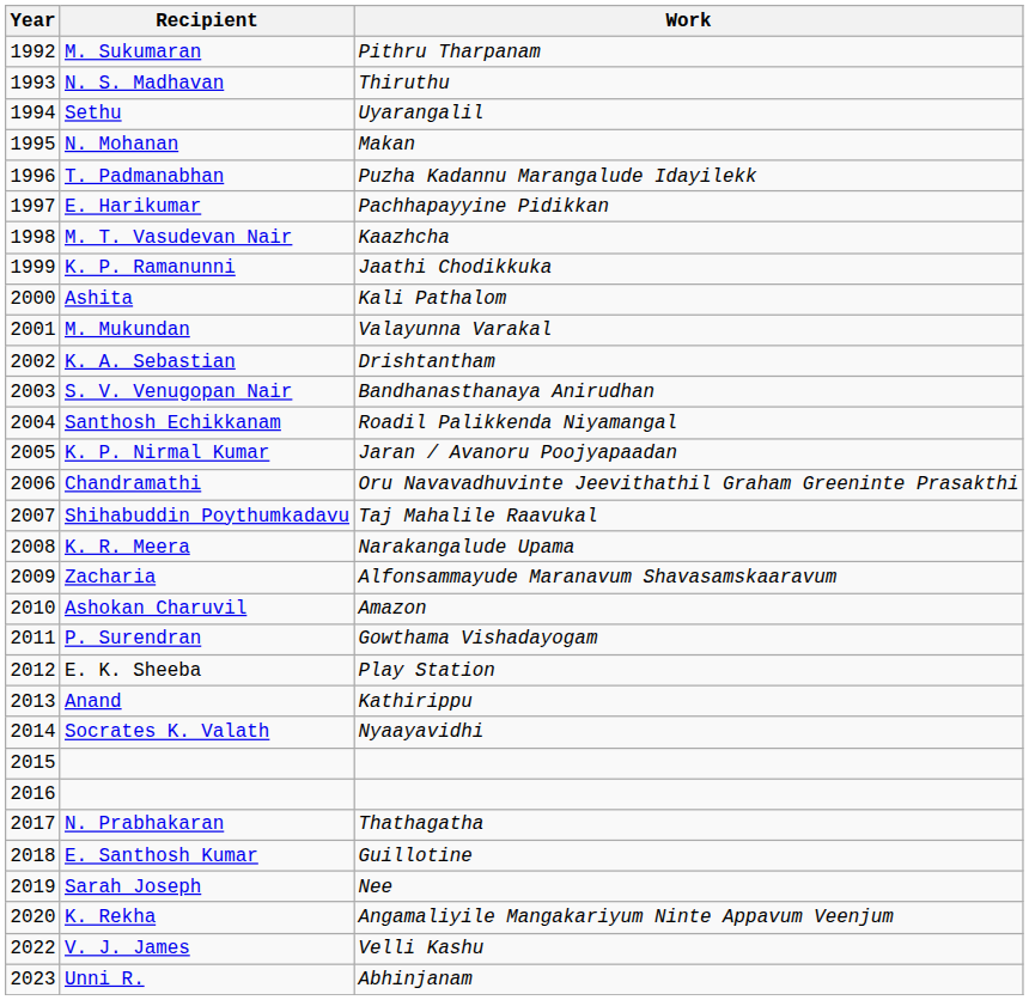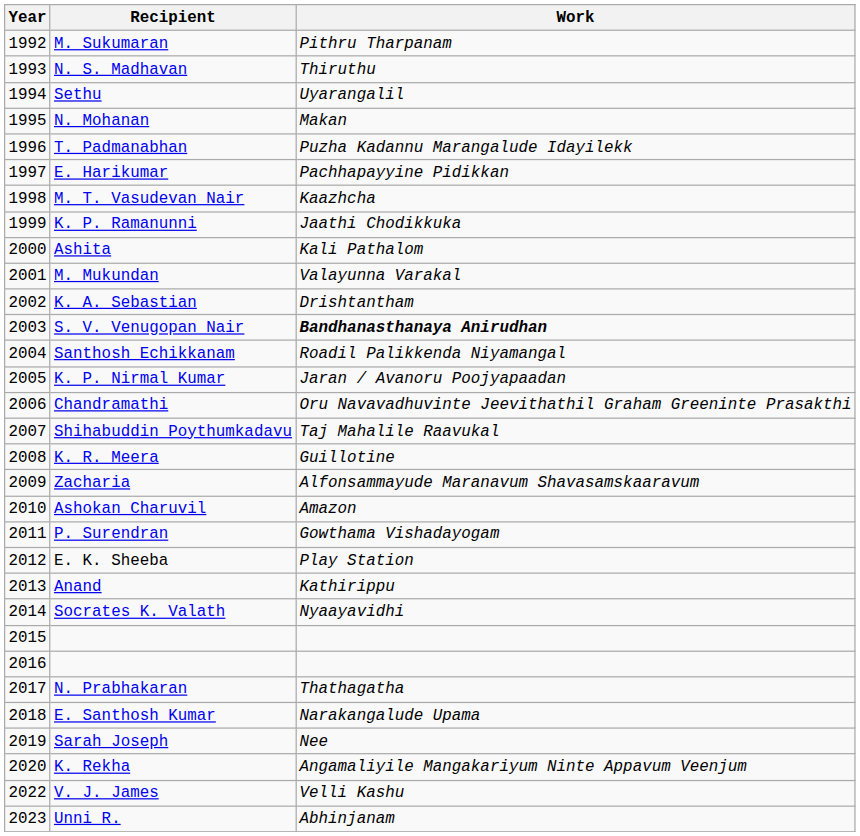S. V. Venugopan Nair | Work: normal -> bold
K. R. Meera | Work: Narakangalude Upama -> Guillotine
E. Santhosh Kumar | Work: Guillotine -> Narakangalude Upama
